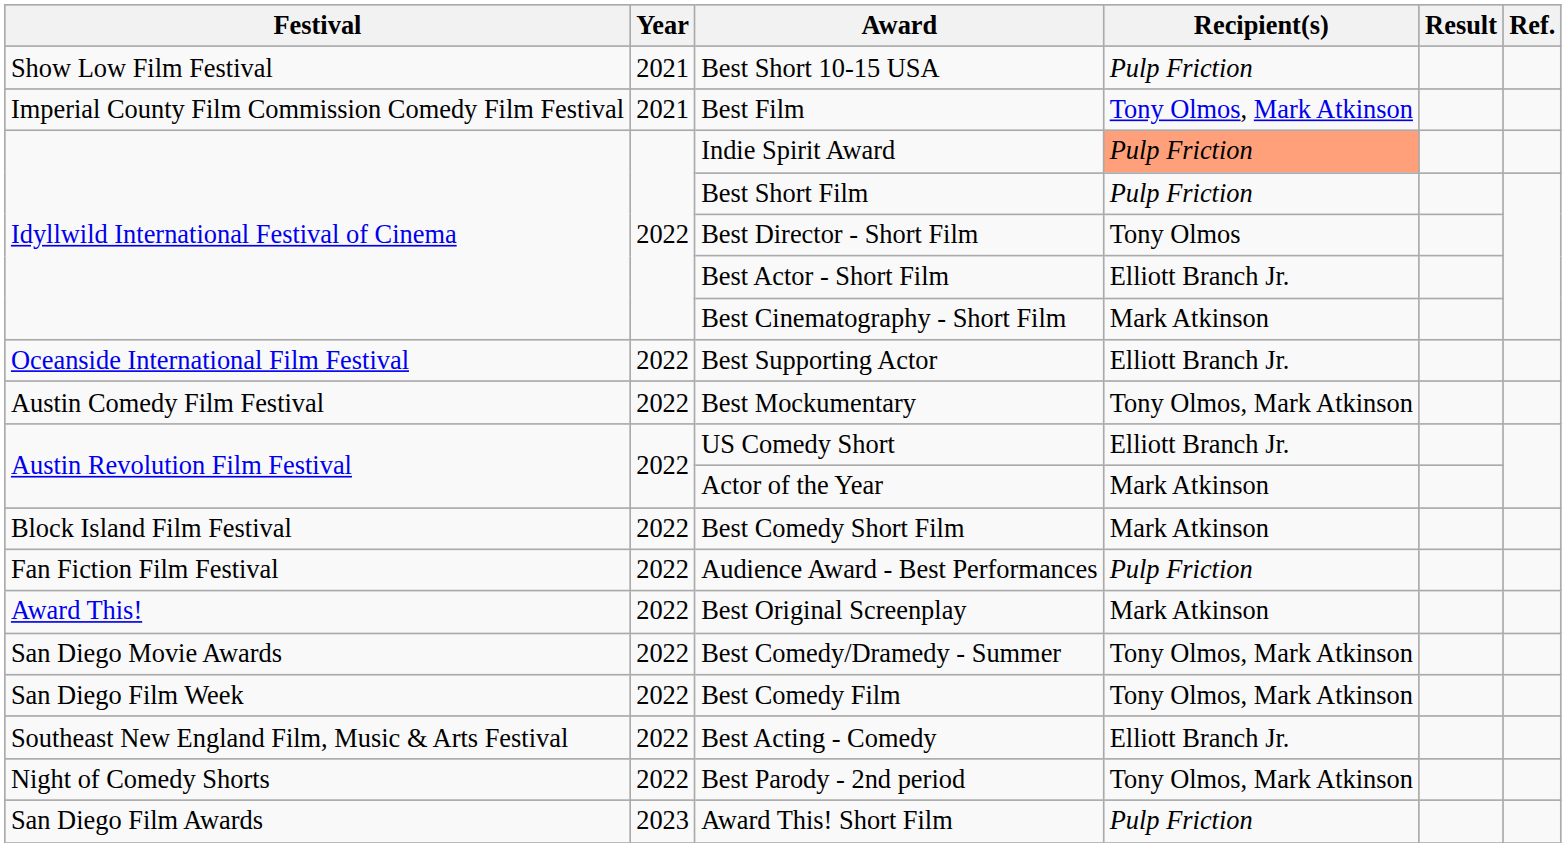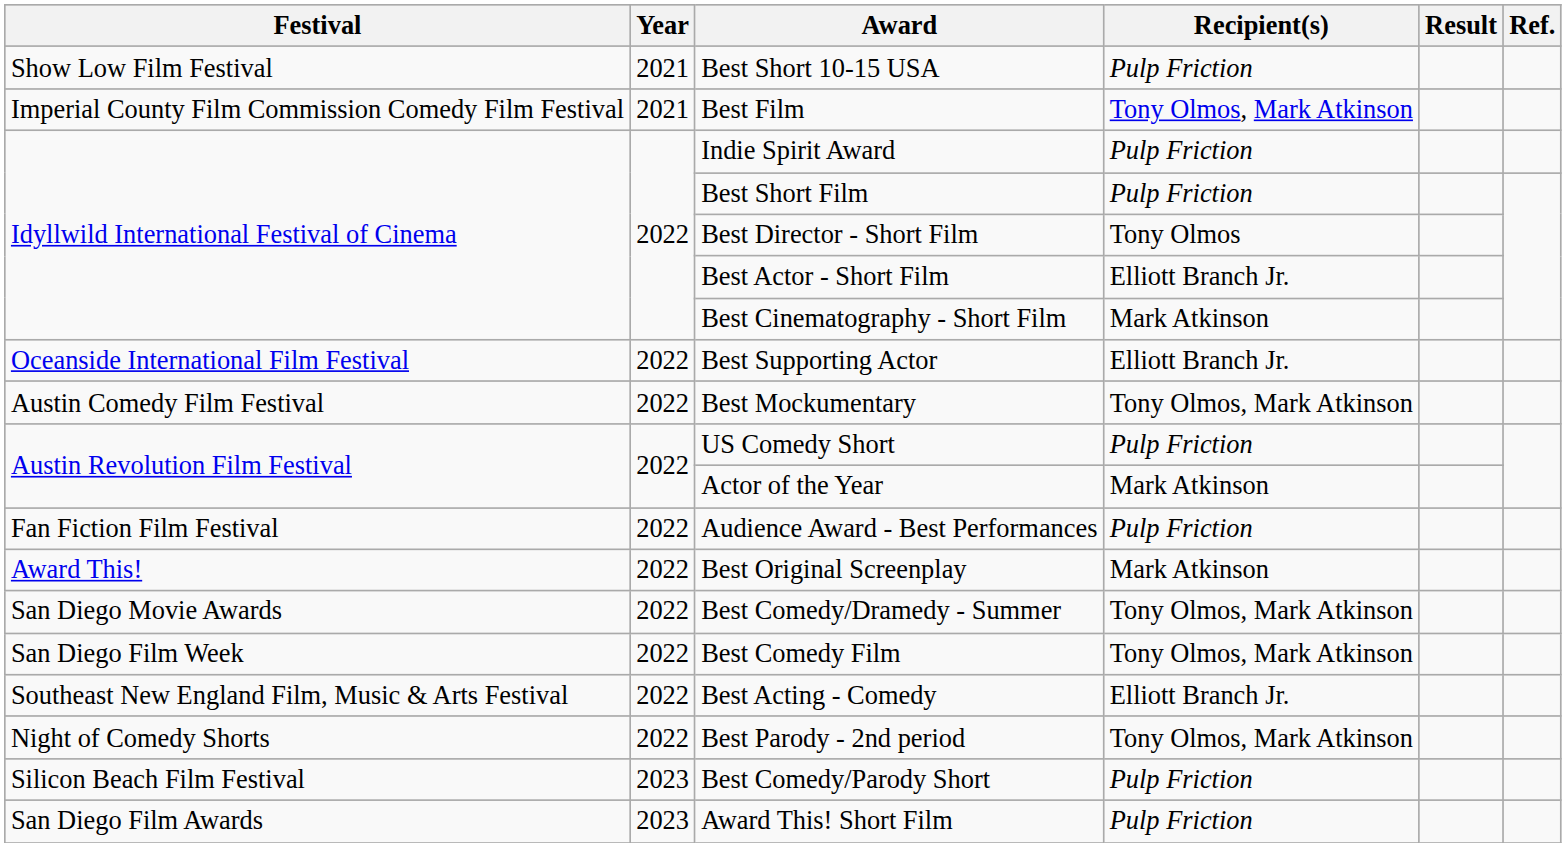Indie Spirit Award | Recipient(s): lightsalmon background -> no background
US Comedy Short | Recipient(s): Elliott Branch Jr. -> Pulp Friction
- row: Block Island Film Festival | 2022 | Best Comedy Short Film | Mark Atkinson
+ row: Silicon Beach Film Festival | 2023 | Best Comedy/Parody Short | Pulp Friction
